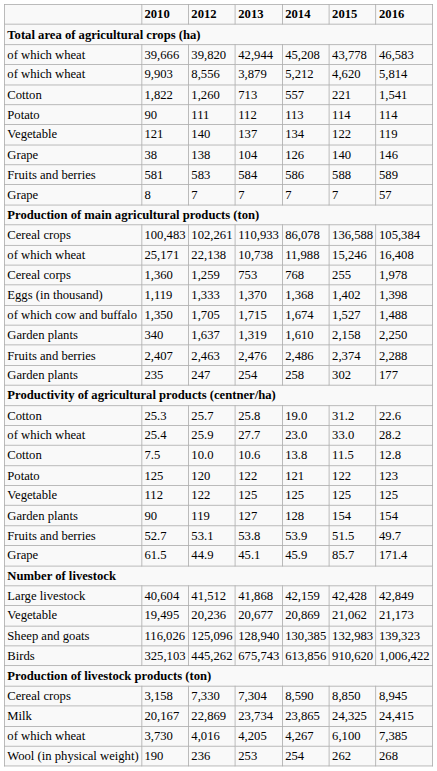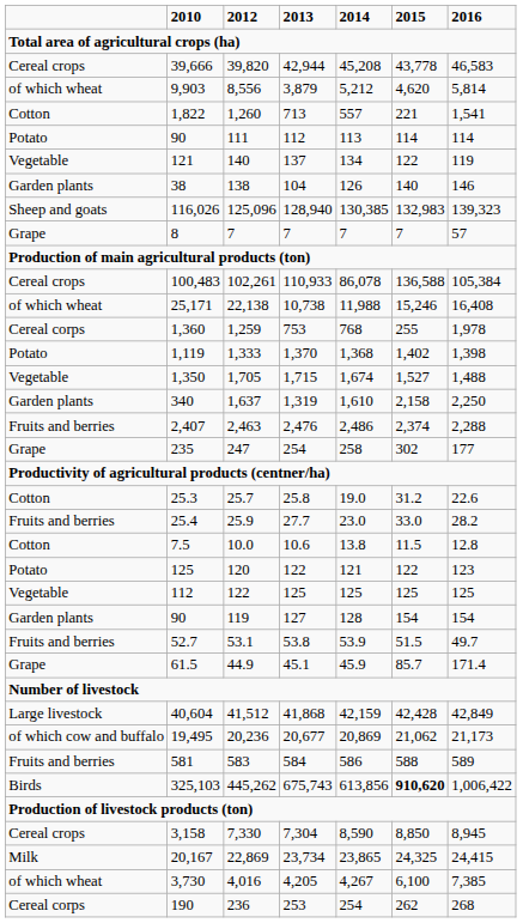39,820 | column 1: of which wheat -> Cereal crops
138 | column 1: Grape -> Garden plants
rows swapped: 583 <-> 125,096
1,333 | column 1: Eggs (in thousand) -> Potato
1,705 | column 1: of which cow and buffalo -> Vegetable
247 | column 1: Garden plants -> Grape
25.9 | column 1: of which wheat -> Fruits and berries
20,236 | column 1: Vegetable -> of which cow and buffalo
445,262 | 2015: normal -> bold
236 | column 1: Wool (in physical weight) -> Cereal corps
